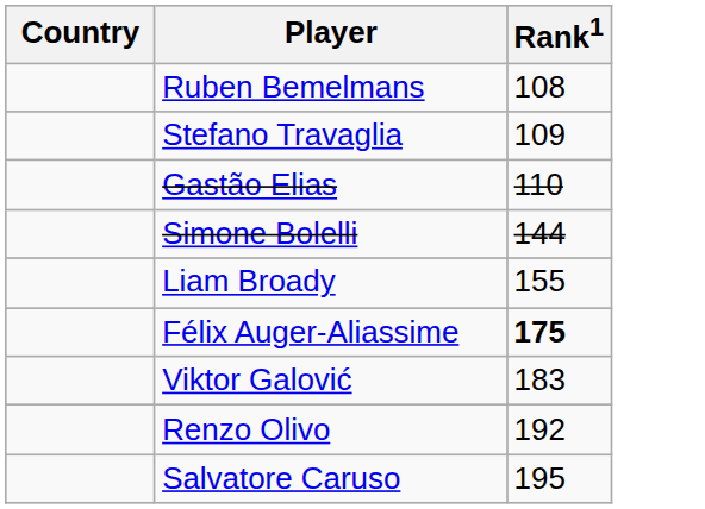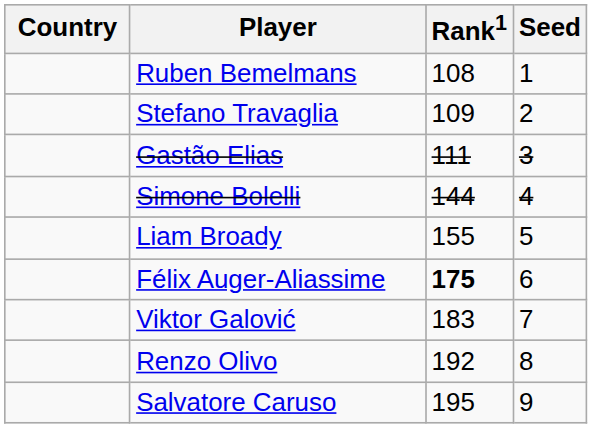+ column: Seed | 1 | 2 | 3 | 4 | 5 | 6 | 7 | 8 | 9
Gastão Elias | Rank1: 110 -> 111
